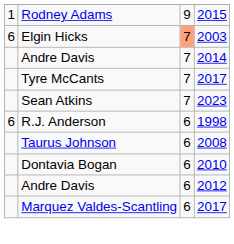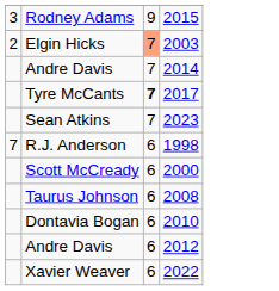Rodney Adams | column 1: 1 -> 3
Elgin Hicks | column 1: 6 -> 2
Tyre McCants | column 3: normal -> bold
R.J. Anderson | column 1: 6 -> 7
+ row: Scott McCready | 6 | 2000
- row: Marquez Valdes-Scantling | 6 | 2017
+ row: Xavier Weaver | 6 | 2022
